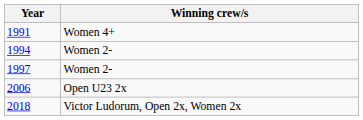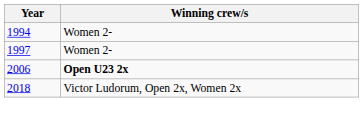- row: 1991 | Women 4+
2006 | Winning crew/s: normal -> bold
